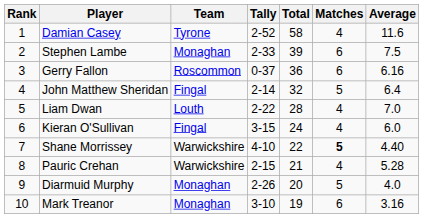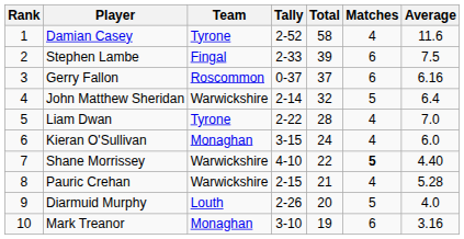Stephen Lambe | Team: Monaghan -> Fingal
Gerry Fallon | Total: 36 -> 37
John Matthew Sheridan | Team: Fingal -> Warwickshire
Liam Dwan | Team: Louth -> Tyrone
Kieran O'Sullivan | Team: Fingal -> Monaghan
Diarmuid Murphy | Team: Monaghan -> Louth
